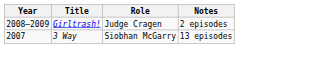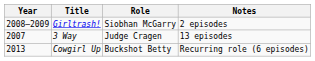Girltrash! | Role: Judge Cragen -> Siobhan McGarry
3 Way | Role: Siobhan McGarry -> Judge Cragen
+ row: 2013 | Cowgirl Up | Buckshot Betty | Recurring role (6 episodes)
